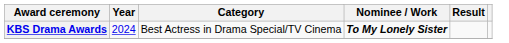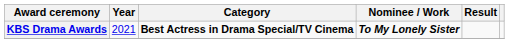KBS Drama Awards | Year: 2024 -> 2021
KBS Drama Awards | Category: normal -> bold
